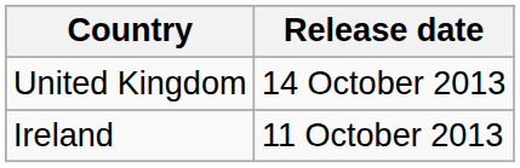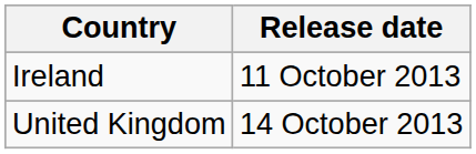rows swapped: Ireland <-> United Kingdom
